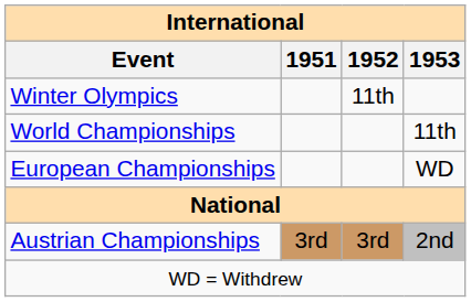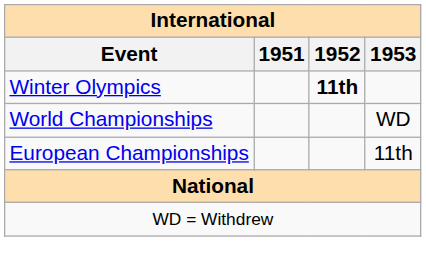Winter Olympics | 1952: normal -> bold
World Championships | 1953: 11th -> WD
European Championships | 1953: WD -> 11th
- row: Austrian Championships | 3rd | 3rd | 2nd
